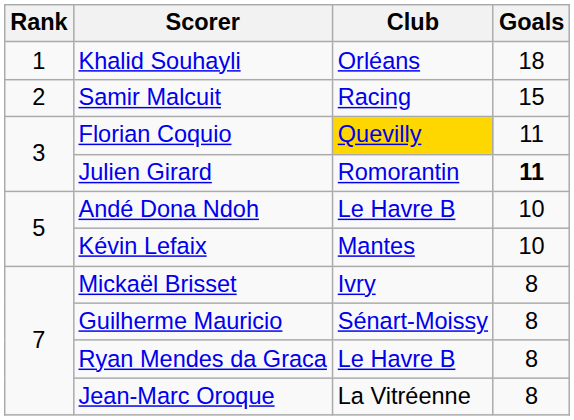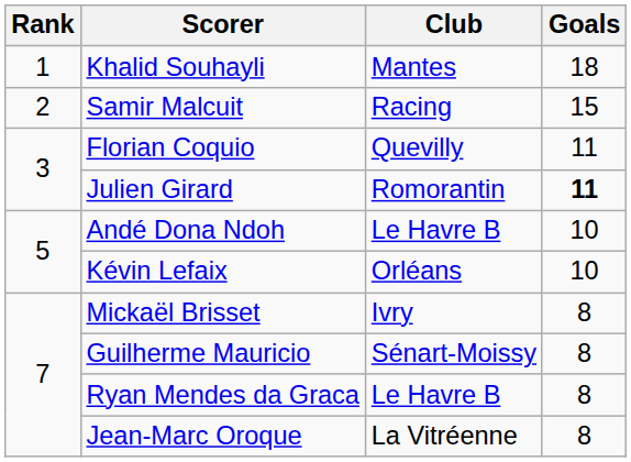Khalid Souhayli | Club: Orléans -> Mantes
Florian Coquio | Club: gold background -> no background
Kévin Lefaix | Club: Mantes -> Orléans
